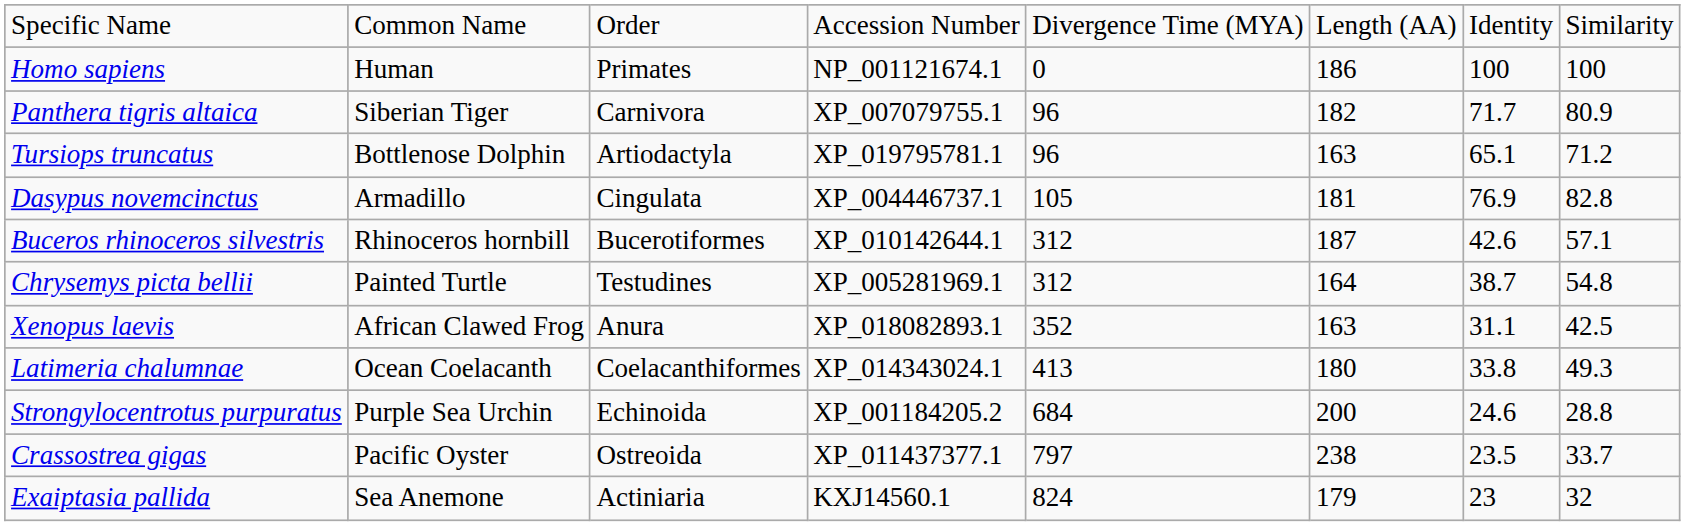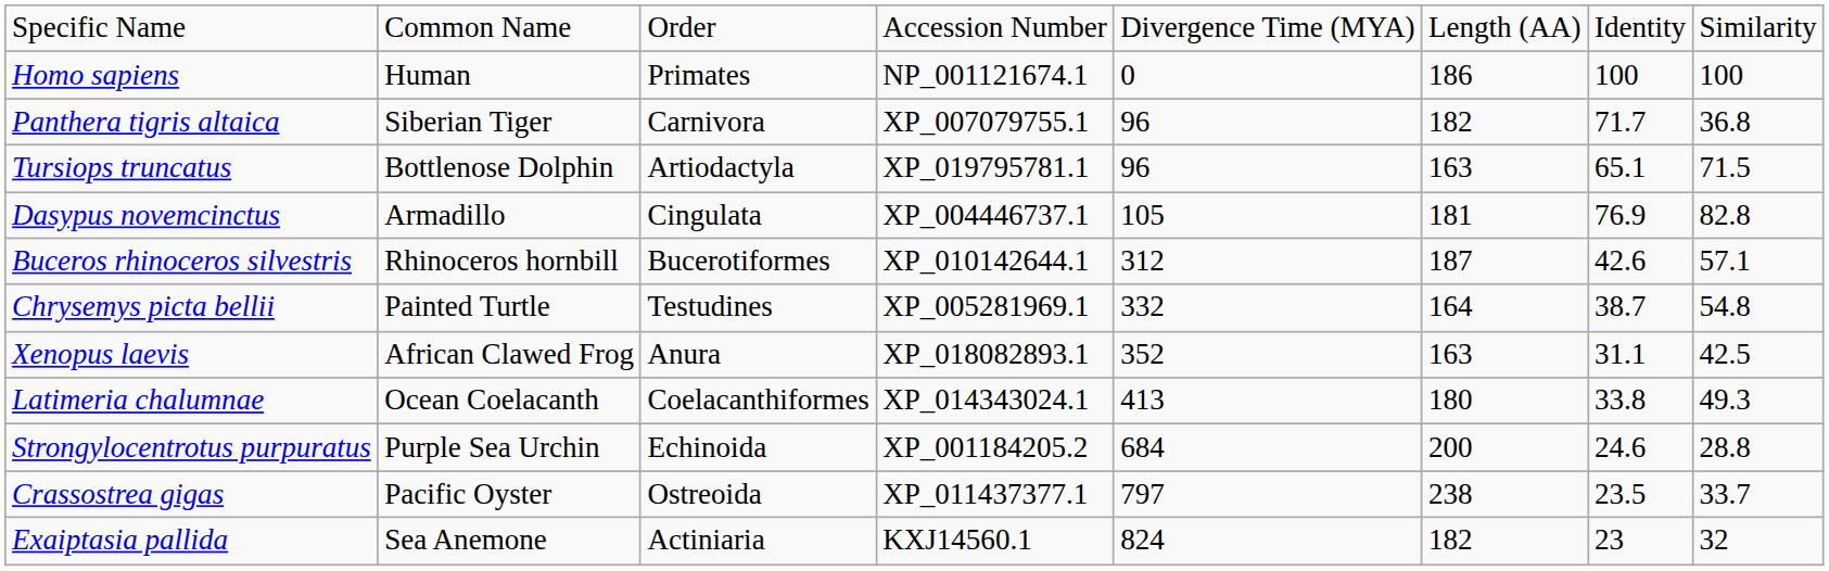Panthera tigris altaica | column 8: 80.9 -> 36.8
Tursiops truncatus | column 8: 71.2 -> 71.5
Chrysemys picta bellii | column 5: 312 -> 332
Exaiptasia pallida | column 6: 179 -> 182
